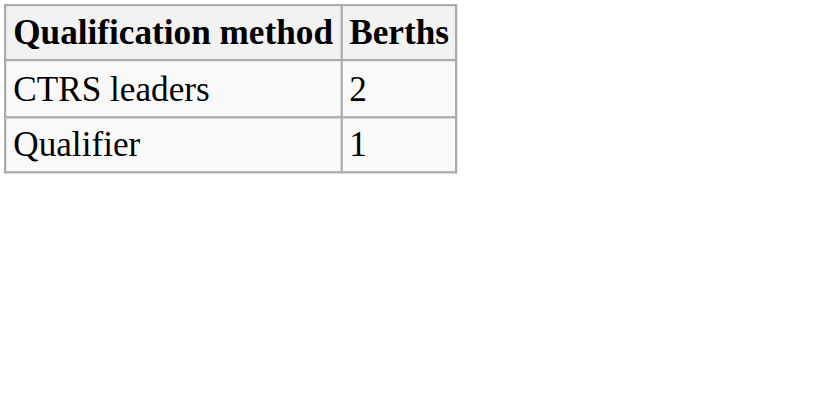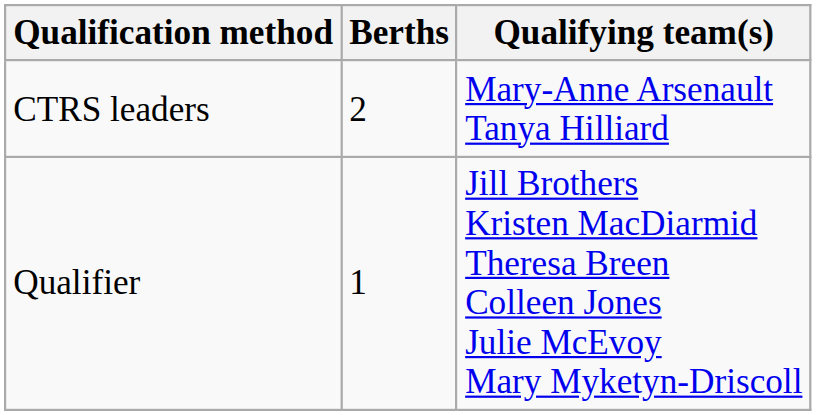+ column: Qualifying team(s) | Mary-Anne Arsenault Tanya Hilliard | Jill Brothers Kristen MacDiarmid Theresa Breen Colleen Jones Julie McEvoy Mary Myketyn-Driscoll
